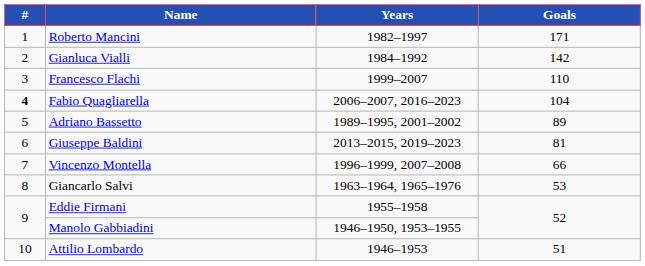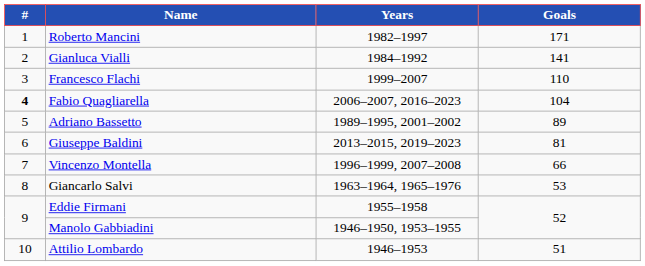Gianluca Vialli | Goals: 142 -> 141
